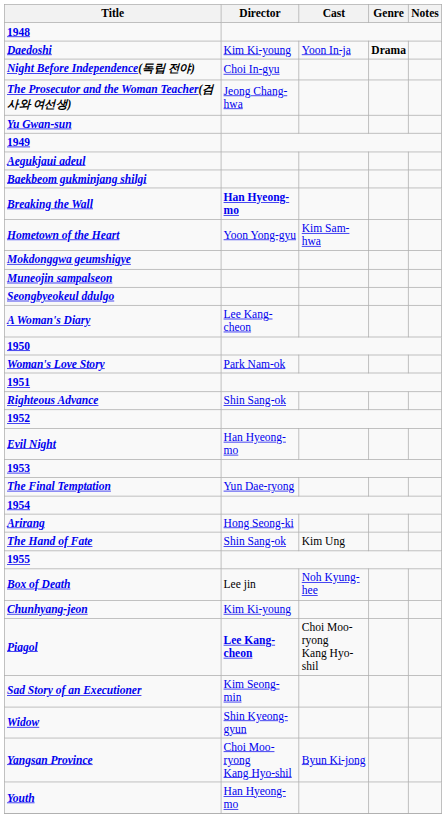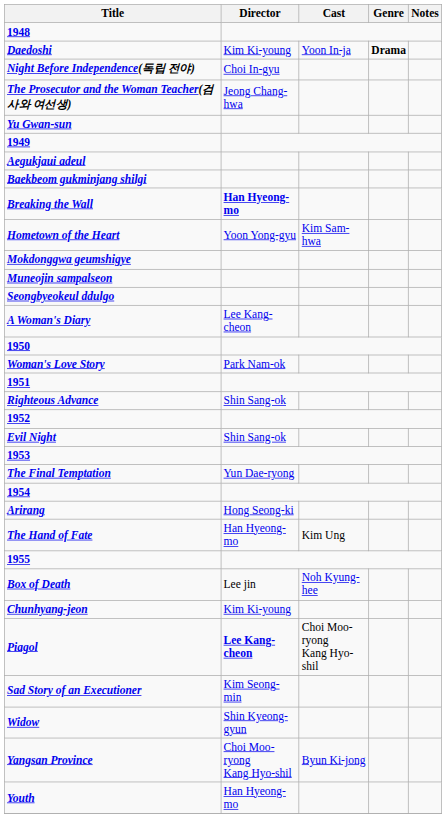Evil Night | Director: Han Hyeong-mo -> Shin Sang-ok
The Hand of Fate | Director: Shin Sang-ok -> Han Hyeong-mo
